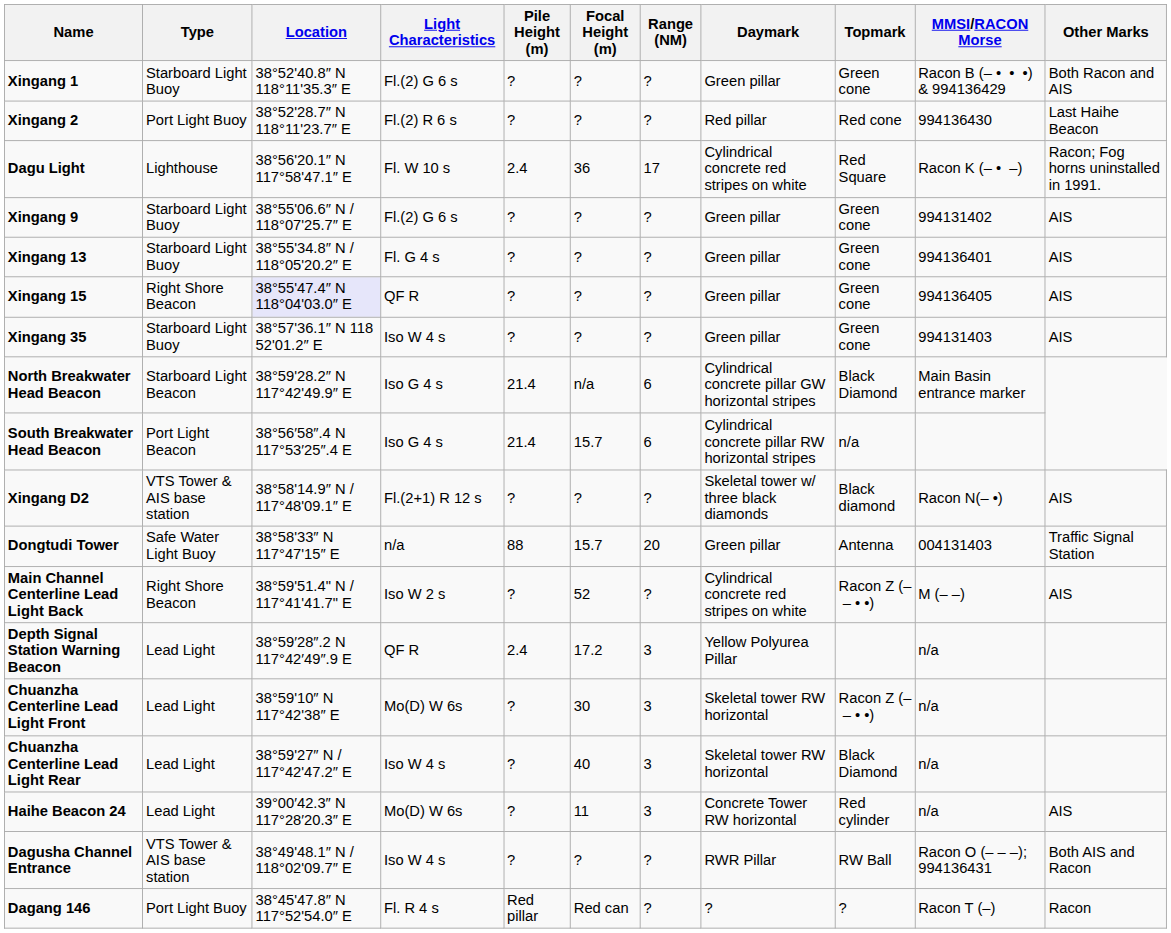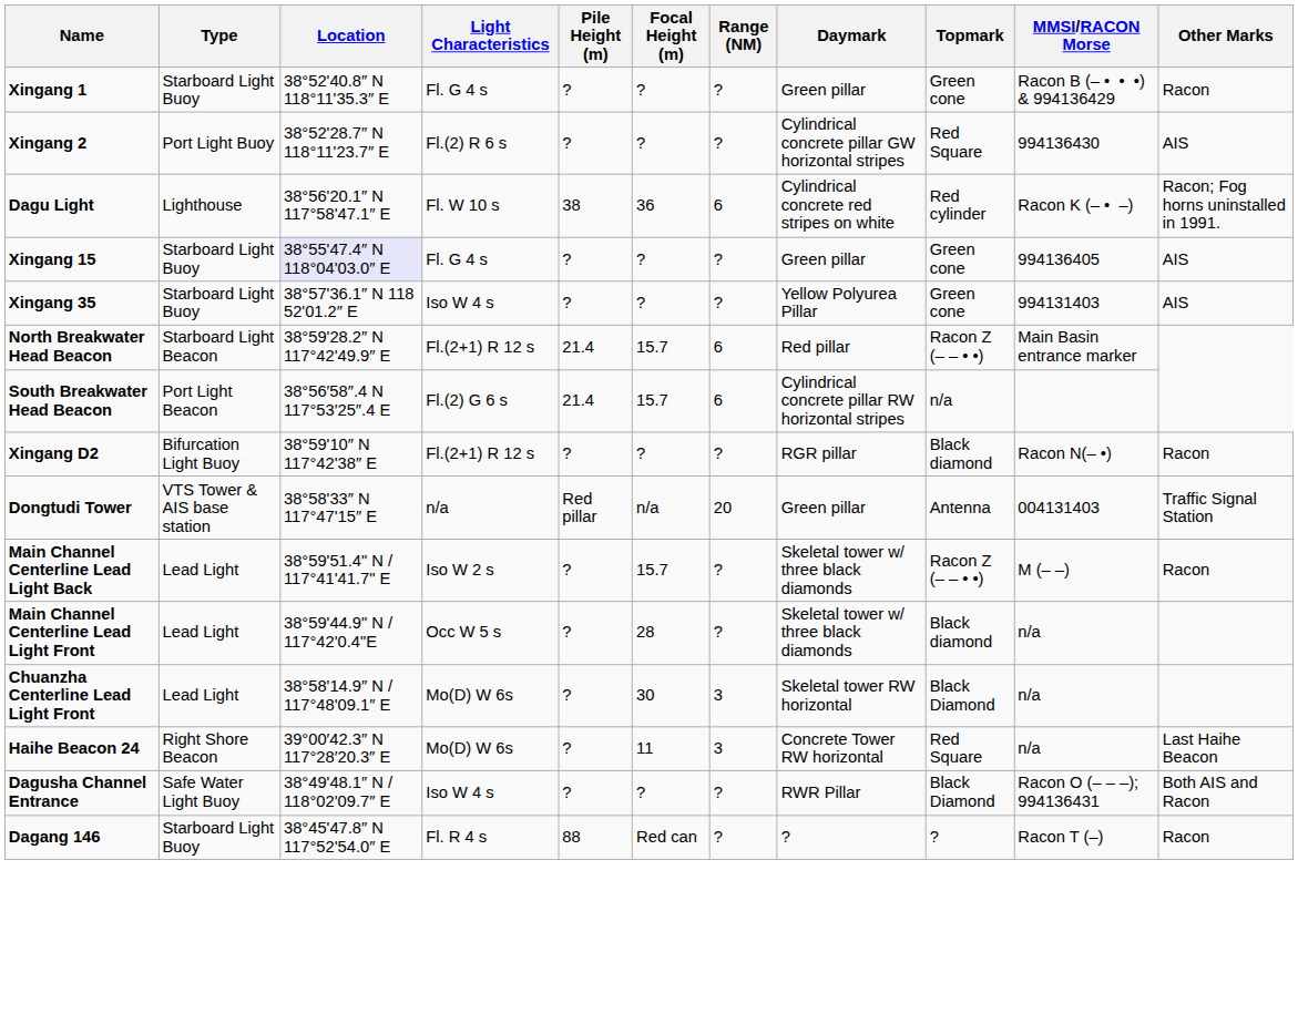Xingang 1 | Light Characteristics: Fl.(2) G 6 s -> Fl. G 4 s
Xingang 1 | Other Marks: Both Racon and AIS -> Racon
Xingang 2 | Daymark: Red pillar -> Cylindrical concrete pillar GW horizontal stripes
Xingang 2 | Topmark: Red cone -> Red Square
Xingang 2 | Other Marks: Last Haihe Beacon -> AIS
Dagu Light | Pile Height (m): 2.4 -> 38
Dagu Light | Range (NM): 17 -> 6
Dagu Light | Topmark: Red Square -> Red cylinder
- row: Xingang 9 | Starboard Light Buoy | 38°55'06.6″ N / 118°07'25.7″ E | Fl.(2) G 6 s | ? | ? | ? | Green pillar | Green cone | 994131402 | AIS
- row: Xingang 13 | Starboard Light Buoy | 38°55'34.8″ N / 118°05'20.2″ E | Fl. G 4 s | ? | ? | ? | Green pillar | Green cone | 994136401 | AIS
Xingang 15 | Type: Right Shore Beacon -> Starboard Light Buoy
Xingang 15 | Light Characteristics: QF R -> Fl. G 4 s
Xingang 35 | Daymark: Green pillar -> Yellow Polyurea Pillar
North Breakwater Head Beacon | Light Characteristics: Iso G 4 s -> Fl.(2+1) R 12 s
North Breakwater Head Beacon | Focal Height (m): n/a -> 15.7
North Breakwater Head Beacon | Daymark: Cylindrical concrete pillar GW horizontal stripes -> Red pillar
North Breakwater Head Beacon | Topmark: Black Diamond -> Racon Z (– – • •)
South Breakwater Head Beacon | Light Characteristics: Iso G 4 s -> Fl.(2) G 6 s
Xingang D2 | Type: VTS Tower & AIS base station -> Bifurcation Light Buoy
Xingang D2 | Location: 38°58'14.9″ N / 117°48'09.1″ E -> 38°59'10″ N 117°42'38″ E
Xingang D2 | Daymark: Skeletal tower w/ three black diamonds -> RGR pillar
Xingang D2 | Other Marks: AIS -> Racon
Dongtudi Tower | Type: Safe Water Light Buoy -> VTS Tower & AIS base station
Dongtudi Tower | Pile Height (m): 88 -> Red pillar
Dongtudi Tower | Focal Height (m): 15.7 -> n/a
Main Channel Centerline Lead Light Back | Type: Right Shore Beacon -> Lead Light
Main Channel Centerline Lead Light Back | Focal Height (m): 52 -> 15.7
Main Channel Centerline Lead Light Back | Daymark: Cylindrical concrete red stripes on white -> Skeletal tower w/ three black diamonds
Main Channel Centerline Lead Light Back | Other Marks: AIS -> Racon
+ row: Main Channel Centerline Lead Light Front | Lead Light | 38°59'44.9" N / 117°42'0.4"E | Occ W 5 s | ? | 28 | ? | Skeletal tower w/ three black diamonds | Black diamond | n/a
- row: Depth Signal Station Warning Beacon | Lead Light | 38°59′28″.2 N 117°42′49″.9 E | QF R | 2.4 | 17.2 | 3 | Yellow Polyurea Pillar | n/a
Chuanzha Centerline Lead Light Front | Location: 38°59'10″ N 117°42'38″ E -> 38°58'14.9″ N / 117°48'09.1″ E
Chuanzha Centerline Lead Light Front | Topmark: Racon Z (– – • •) -> Black Diamond
- row: Chuanzha Centerline Lead Light Rear | Lead Light | 38°59'27″ N / 117°42'47.2″ E | Iso W 4 s | ? | 40 | 3 | Skeletal tower RW horizontal | Black Diamond | n/a
Haihe Beacon 24 | Type: Lead Light -> Right Shore Beacon
Haihe Beacon 24 | Topmark: Red cylinder -> Red Square
Haihe Beacon 24 | Other Marks: AIS -> Last Haihe Beacon
Dagusha Channel Entrance | Type: VTS Tower & AIS base station -> Safe Water Light Buoy
Dagusha Channel Entrance | Topmark: RW Ball -> Black Diamond
Dagang 146 | Type: Port Light Buoy -> Starboard Light Buoy
Dagang 146 | Pile Height (m): Red pillar -> 88
